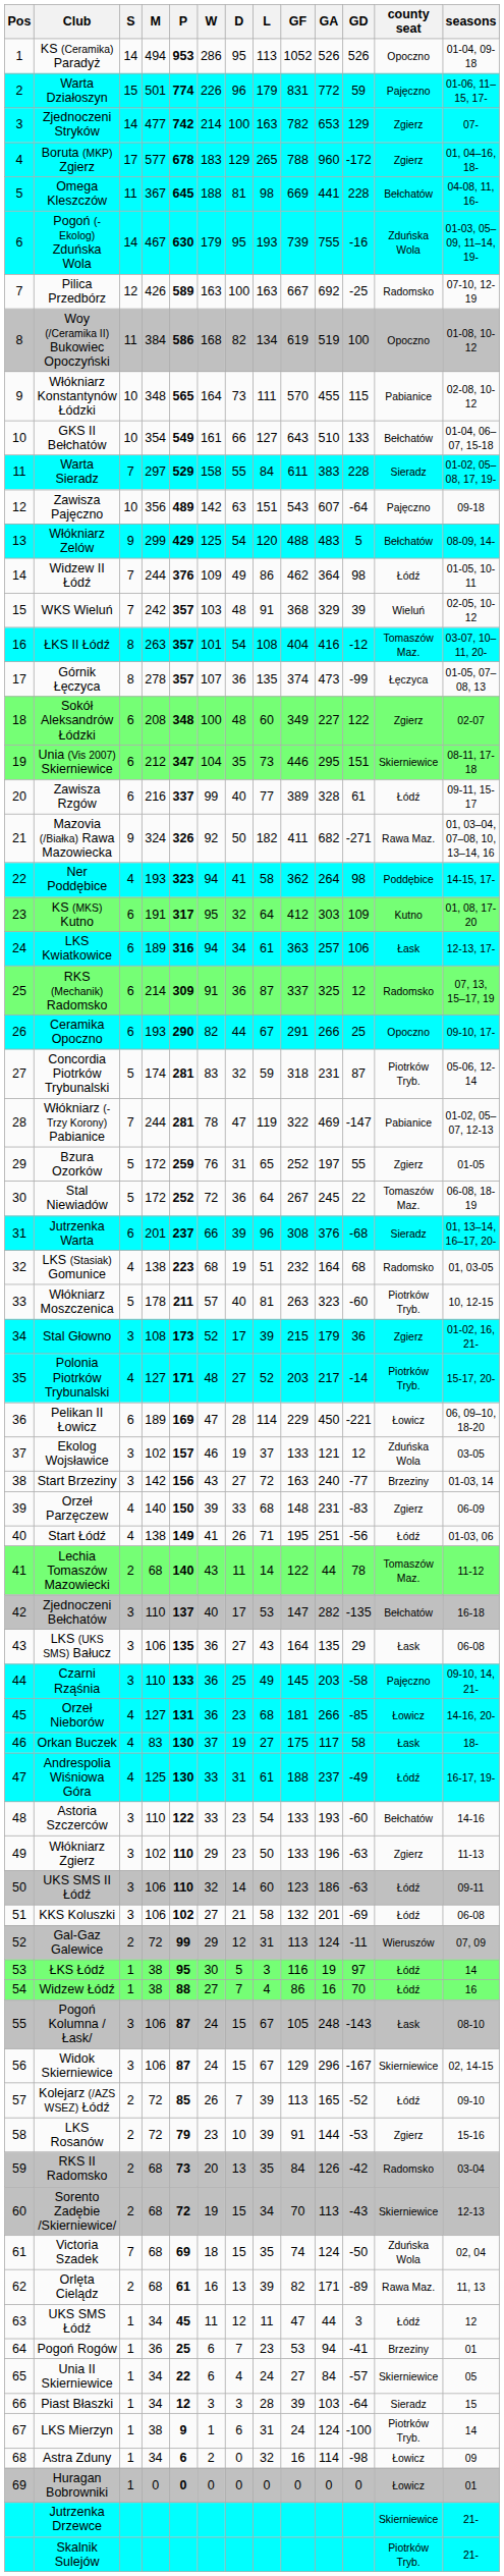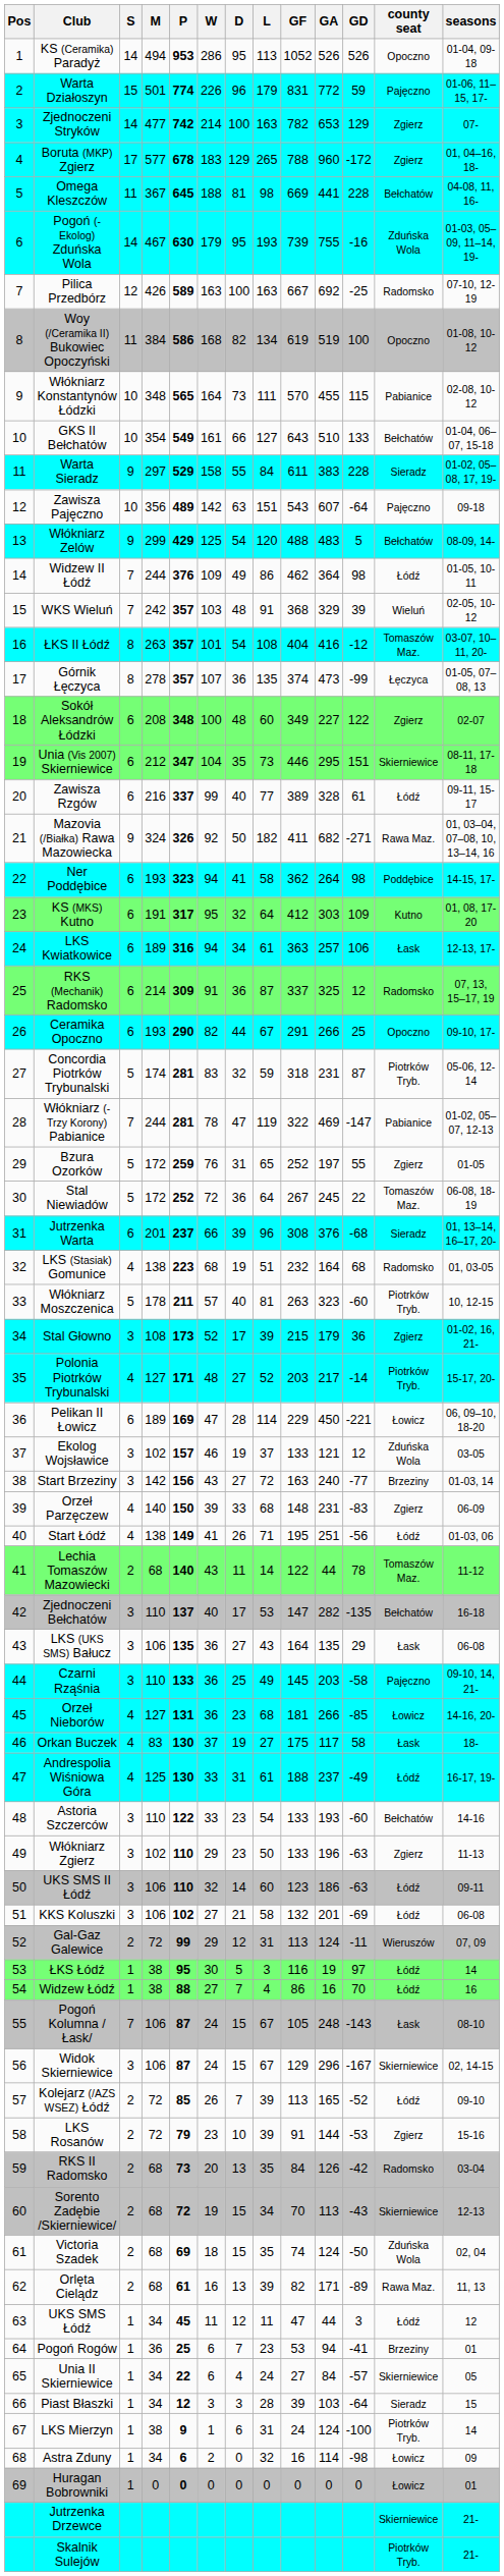Warta Sieradz | S: 7 -> 9
Ner Poddębice | S: 4 -> 6
Pogoń Kolumna /Łask/ | S: 3 -> 7
Victoria Szadek | S: 7 -> 2
